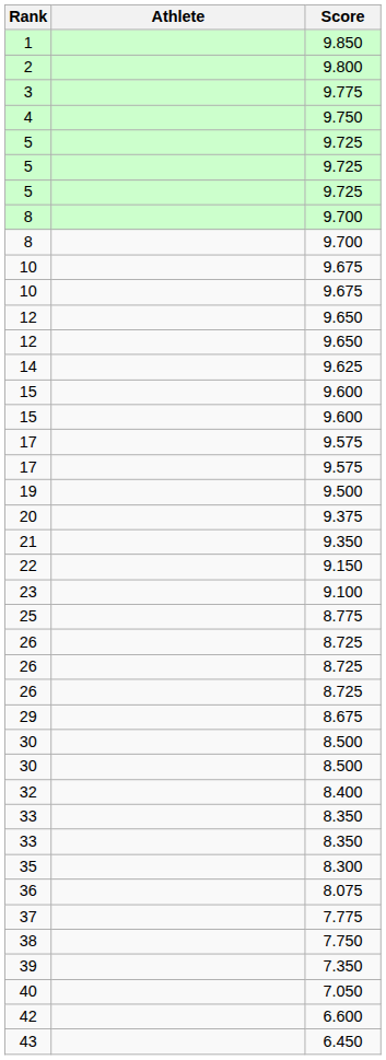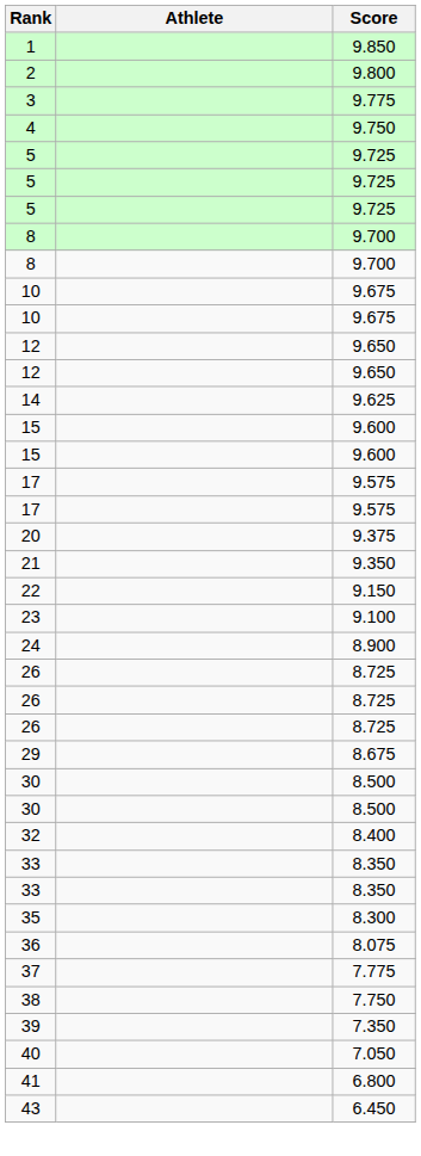- row: 19 | 9.500
+ row: 24 | 8.900
- row: 25 | 8.775
+ row: 41 | 6.800
- row: 42 | 6.600
